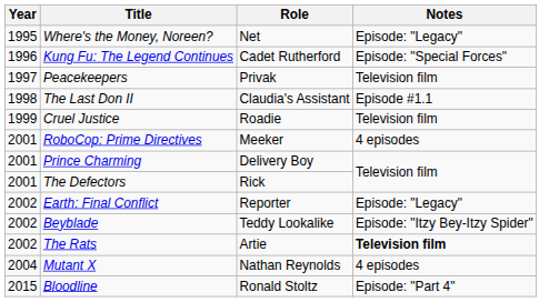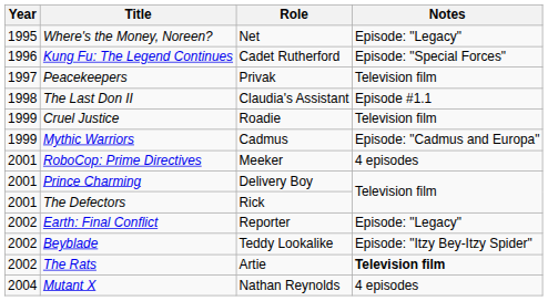+ row: 1999 | Mythic Warriors | Cadmus | Episode: "Cadmus and Europa"
- row: 2015 | Bloodline | Ronald Stoltz | Episode: "Part 4"
